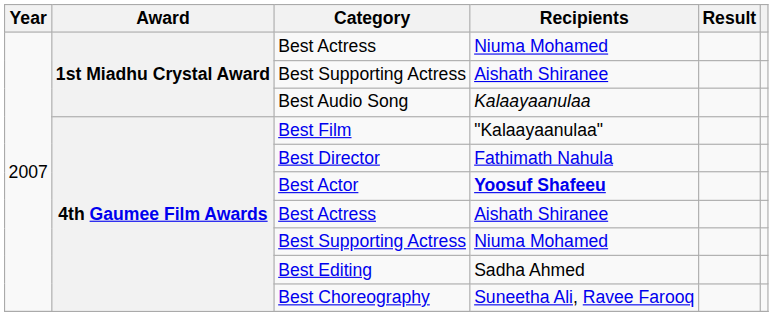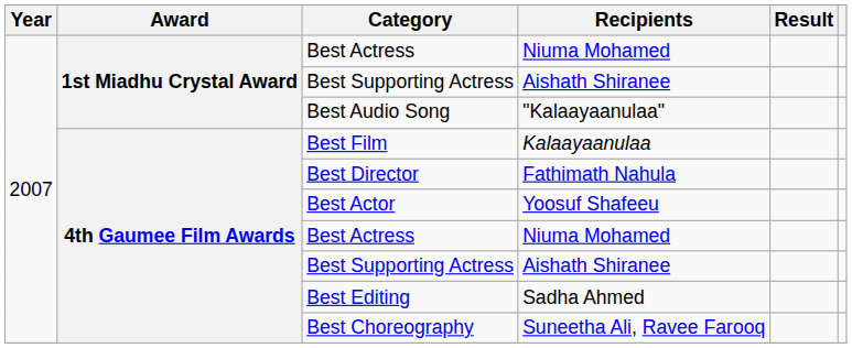Best Audio Song | Recipients: Kalaayaanulaa -> "Kalaayaanulaa"
Best Film | Recipients: "Kalaayaanulaa" -> Kalaayaanulaa
Best Actor | Recipients: bold -> normal
4th Gaumee Film Awards / Best Actress | Recipients: Aishath Shiranee -> Niuma Mohamed
4th Gaumee Film Awards / Best Supporting Actress | Recipients: Niuma Mohamed -> Aishath Shiranee
